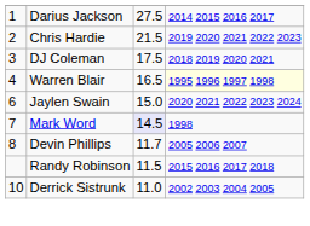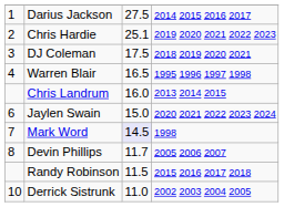Chris Hardie | column 3: 21.5 -> 25.1
Warren Blair | column 4: lightyellow background -> no background
+ row: Chris Landrum | 16.0 | 2013 2014 2015
